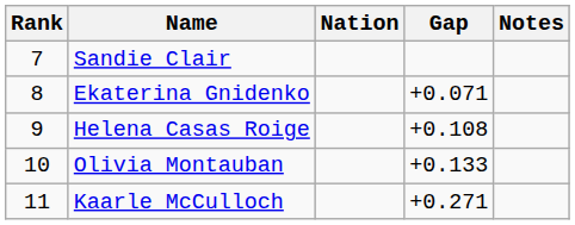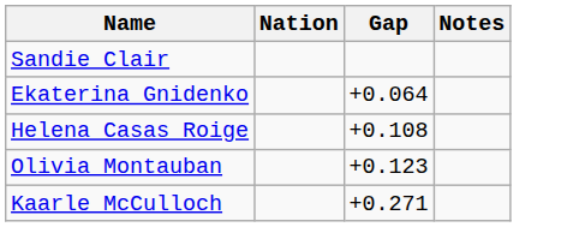- column: Rank | 7 | 8 | 9 | 10 | 11
Ekaterina Gnidenko | Gap: +0.071 -> +0.064
Olivia Montauban | Gap: +0.133 -> +0.123
